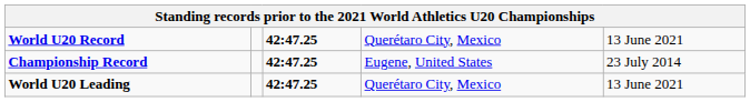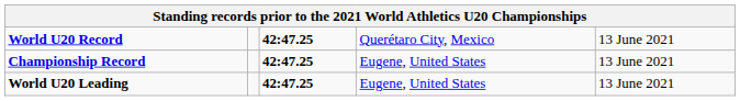Championship Record | column 5: 23 July 2014 -> 13 June 2021
World U20 Leading | column 4: Querétaro City, Mexico -> Eugene, United States
